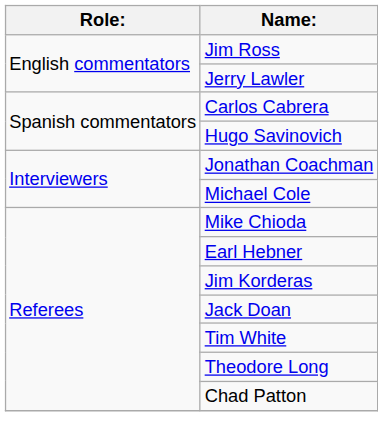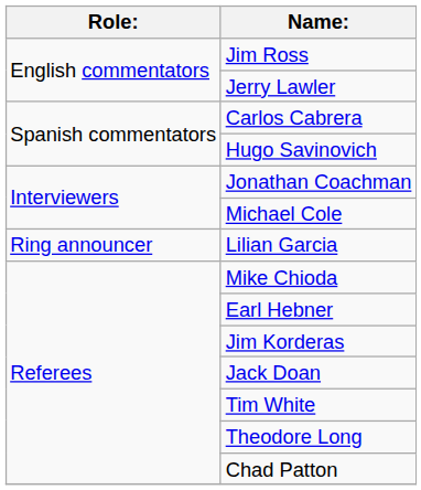+ row: Ring announcer | Lilian Garcia
